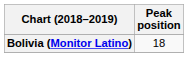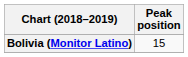Bolivia (Monitor Latino) | Peak position: 18 -> 15
